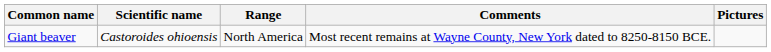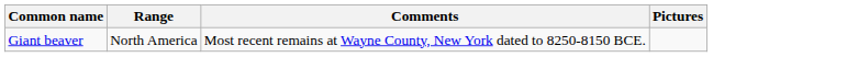- column: Scientific name | Castoroides ohioensis
